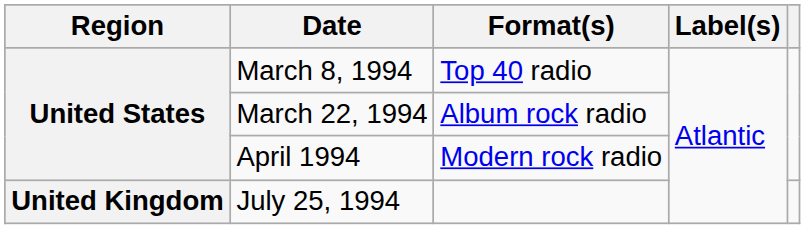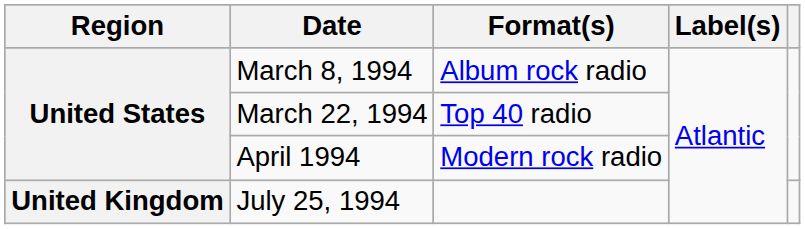March 8, 1994 | Format(s): Top 40 radio -> Album rock radio
March 22, 1994 | Format(s): Album rock radio -> Top 40 radio
